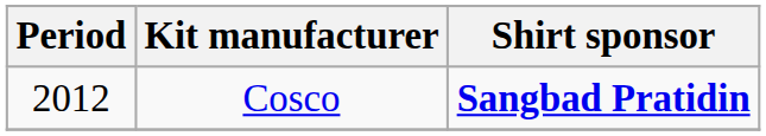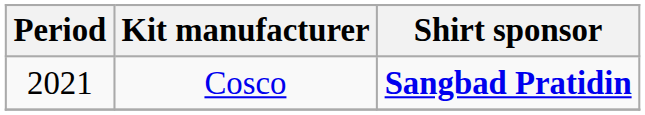Cosco | Period: 2012 -> 2021
